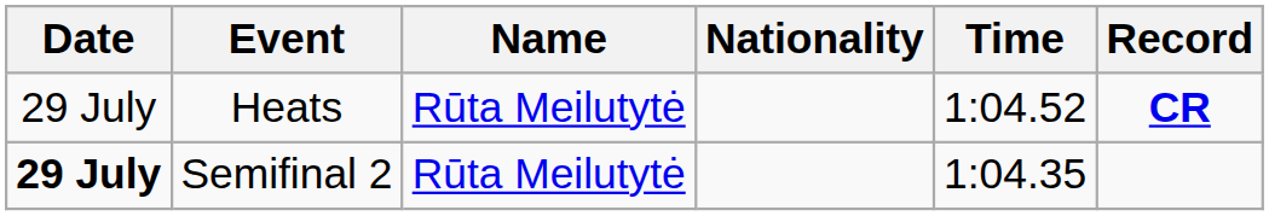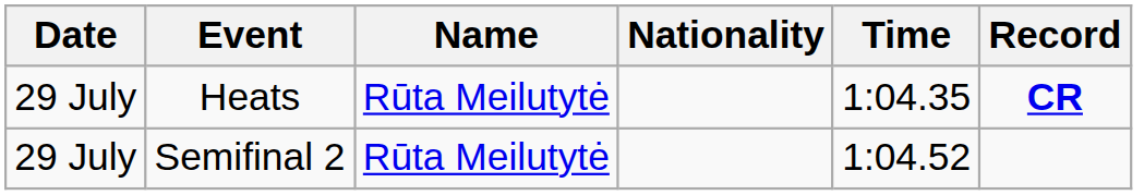Heats | Time: 1:04.52 -> 1:04.35
Semifinal 2 | Date: bold -> normal
Semifinal 2 | Time: 1:04.35 -> 1:04.52
